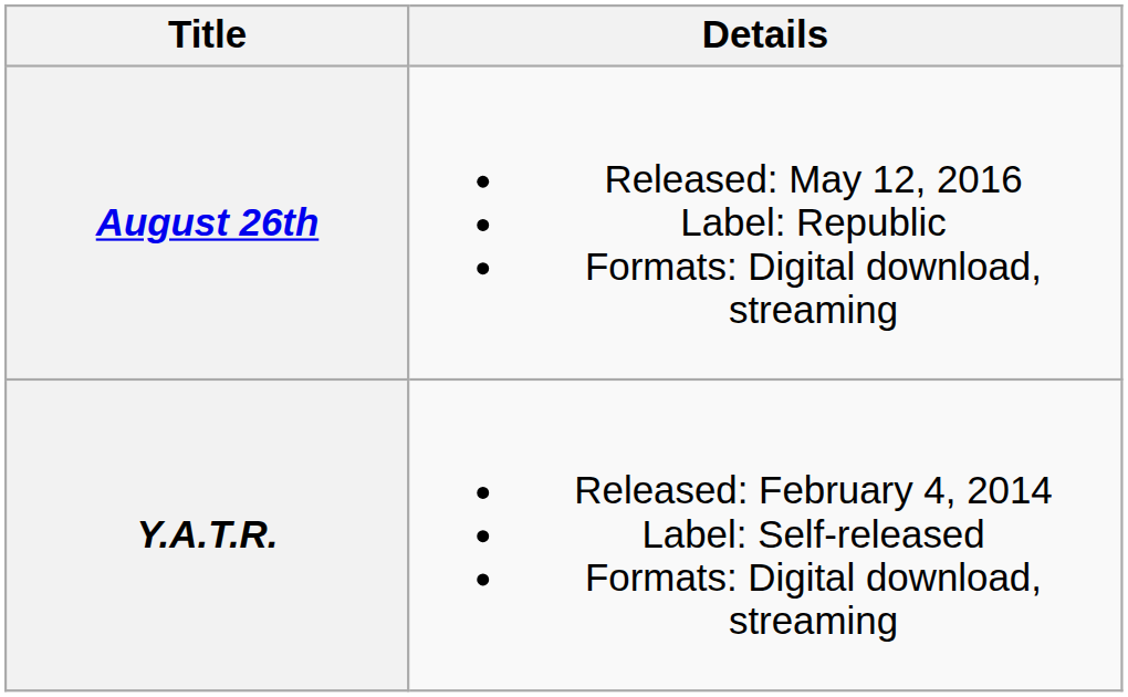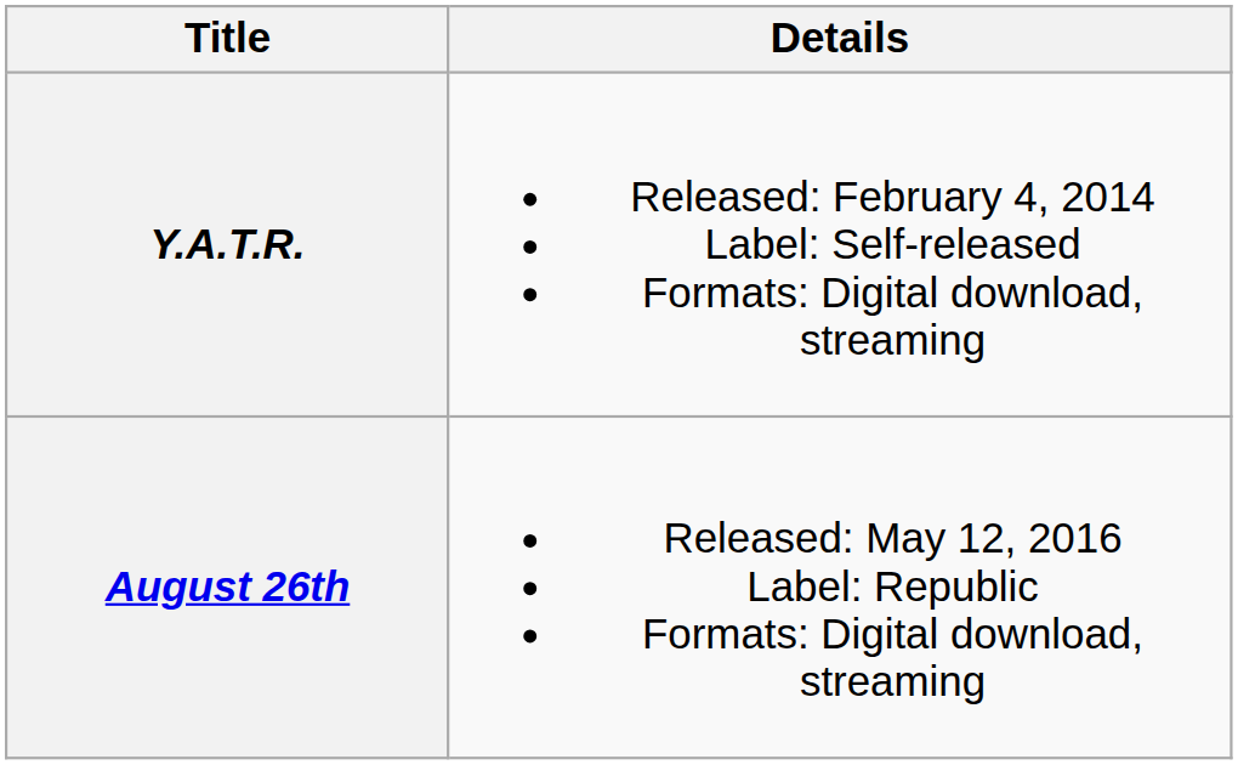rows swapped: Y.A.T.R. <-> August 26th
